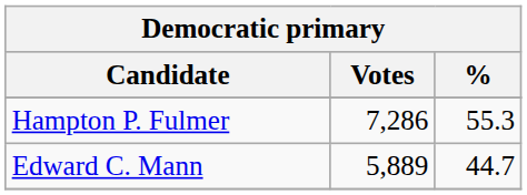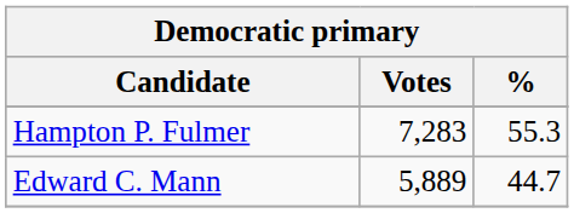Hampton P. Fulmer | Votes: 7,286 -> 7,283
